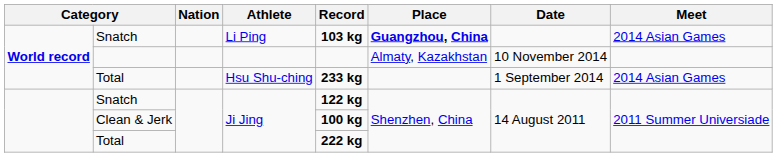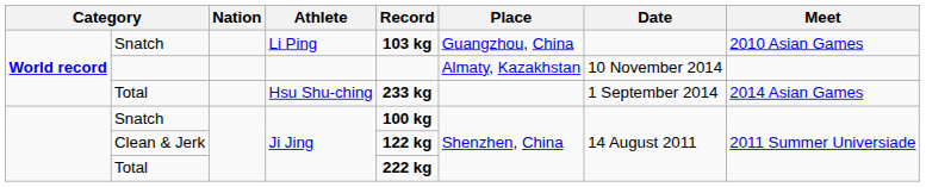Snatch / Li Ping | Place: bold -> normal
Snatch / Li Ping | Meet: 2014 Asian Games -> 2010 Asian Games
Snatch / Ji Jing | Record: 122 kg -> 100 kg
Clean & Jerk | Record: 100 kg -> 122 kg
